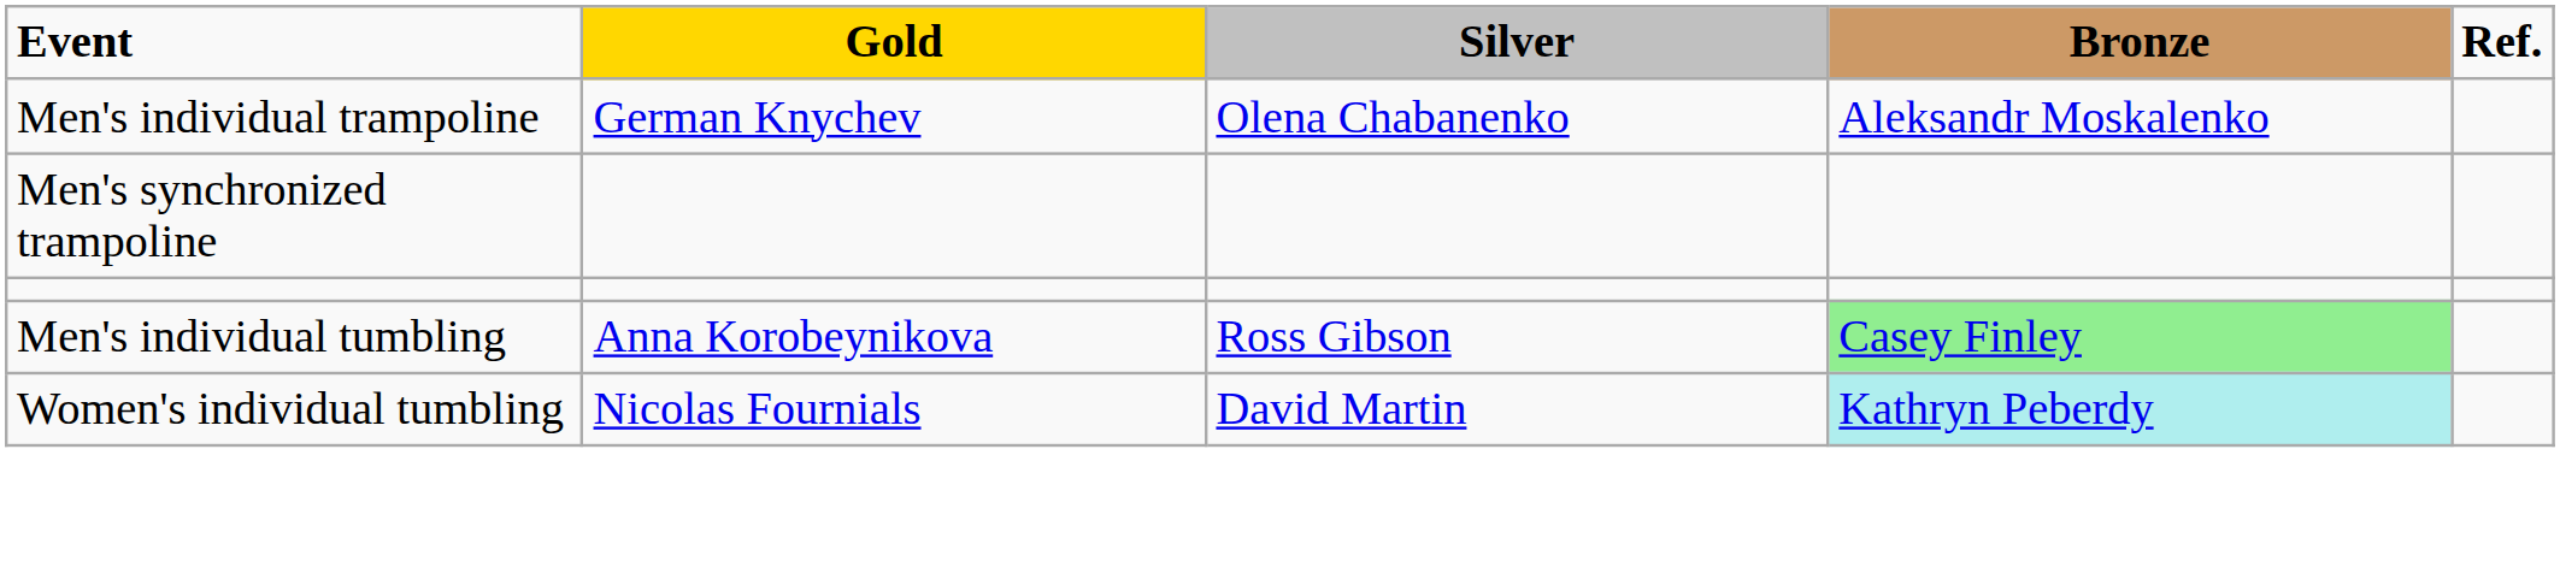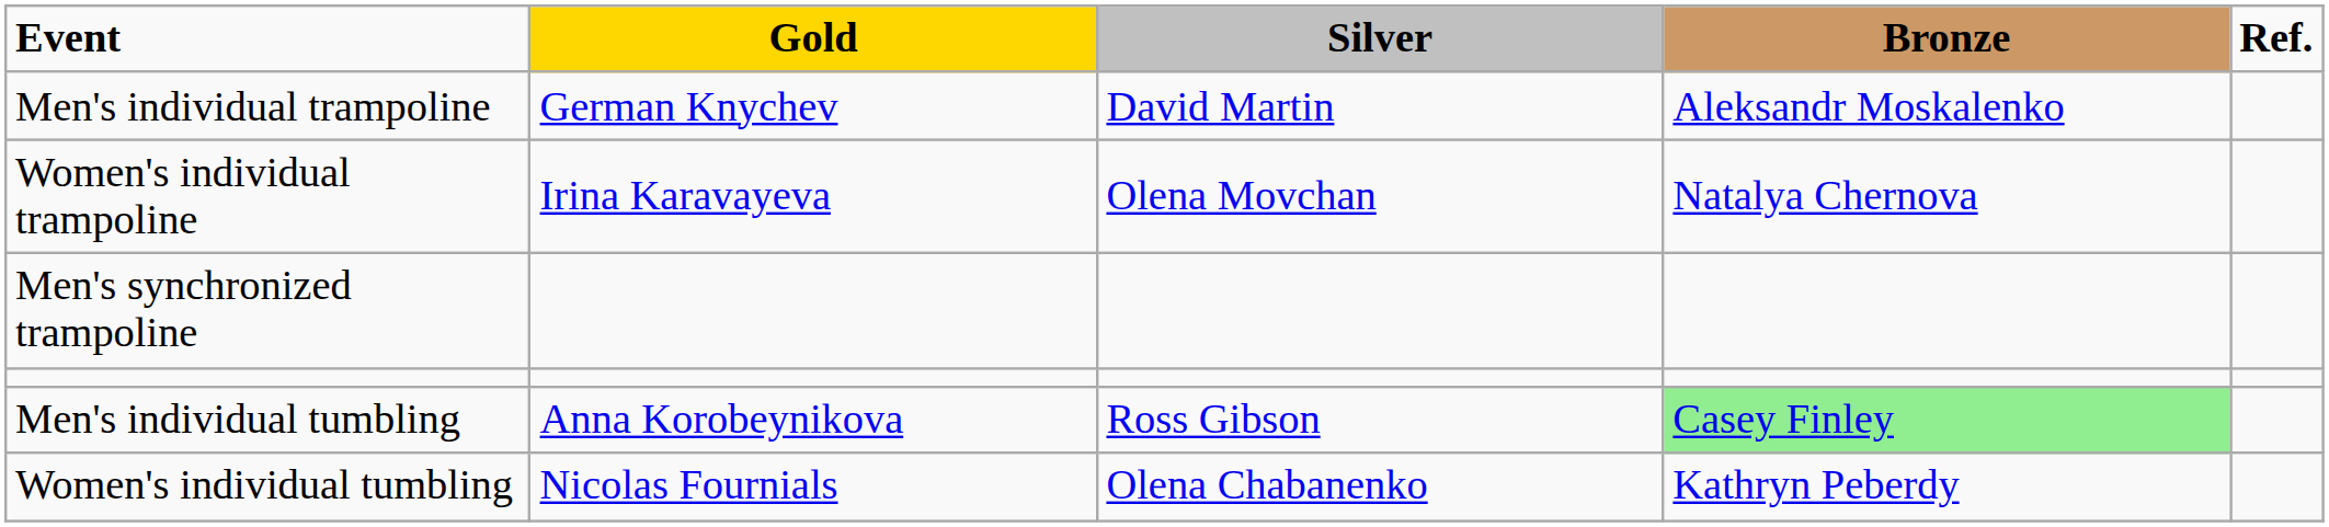Men's individual trampoline | Silver: Olena Chabanenko -> David Martin
+ row: Women's individual trampoline | Irina Karavayeva | Olena Movchan | Natalya Chernova
Women's individual tumbling | Silver: David Martin -> Olena Chabanenko
Women's individual tumbling | Bronze: paleturquoise background -> no background
